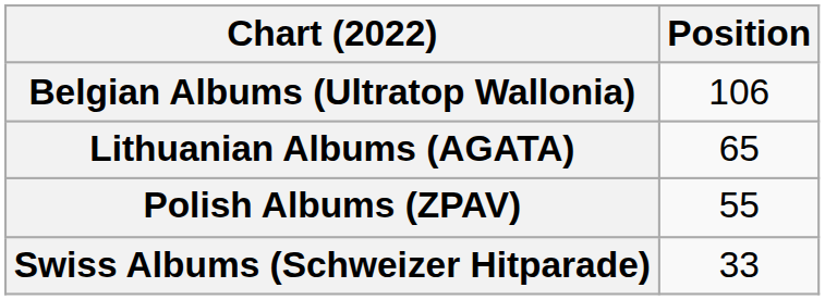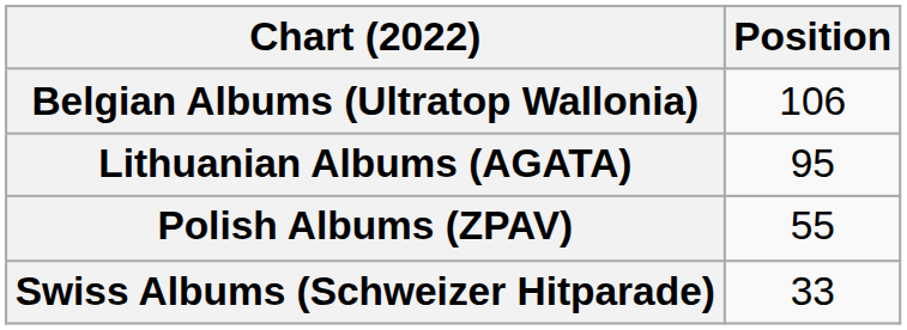Lithuanian Albums (AGATA) | Position: 65 -> 95
